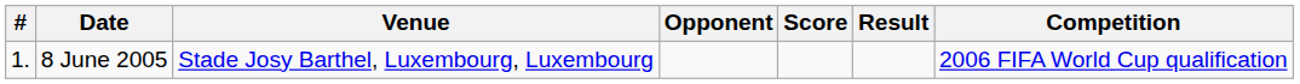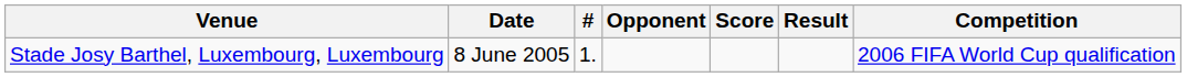columns swapped: # <-> Venue
